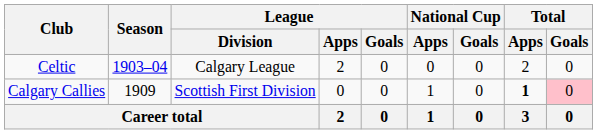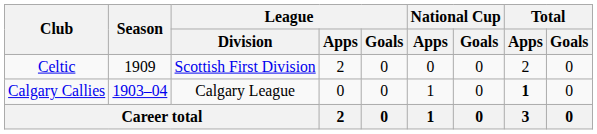Celtic | Season: 1903–04 -> 1909
Celtic | League / Division: Calgary League -> Scottish First Division
Calgary Callies | Season: 1909 -> 1903–04
Calgary Callies | League / Division: Scottish First Division -> Calgary League
Calgary Callies | Total / Goals: pink background -> no background
